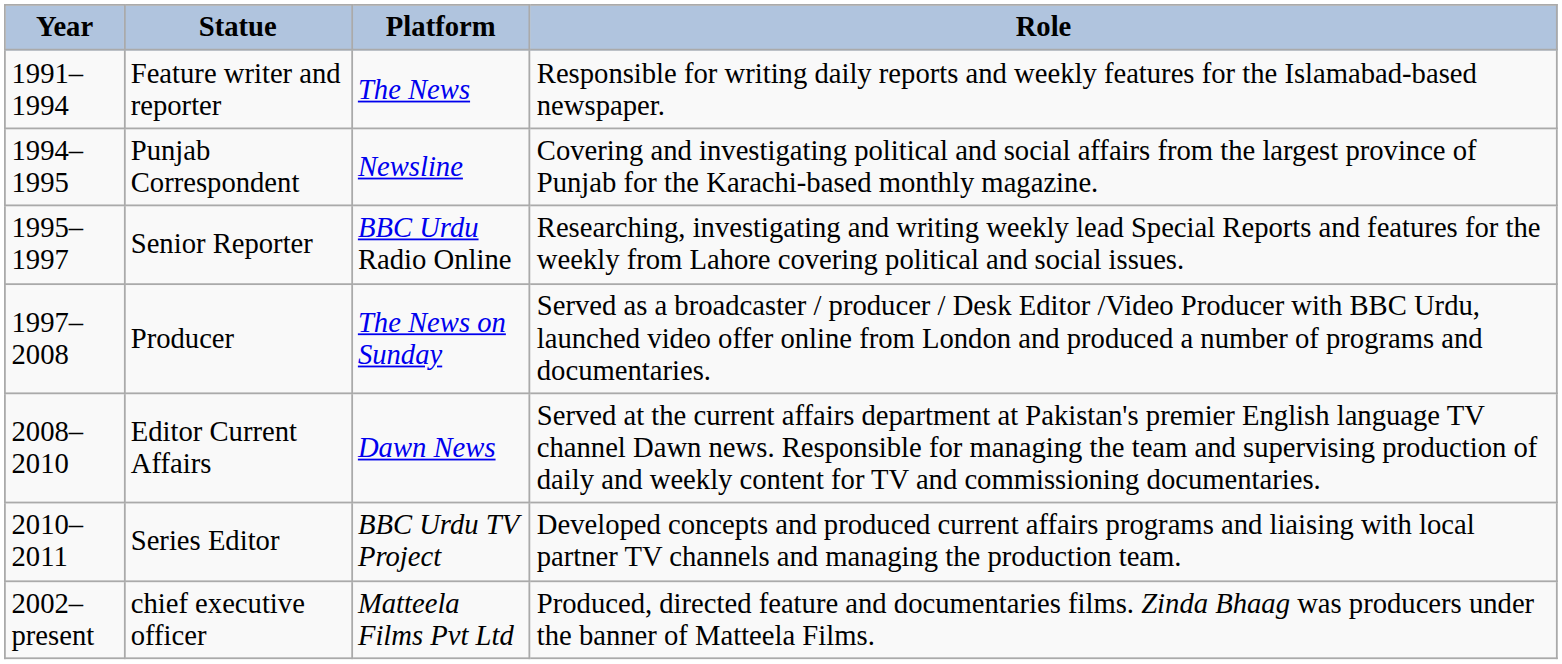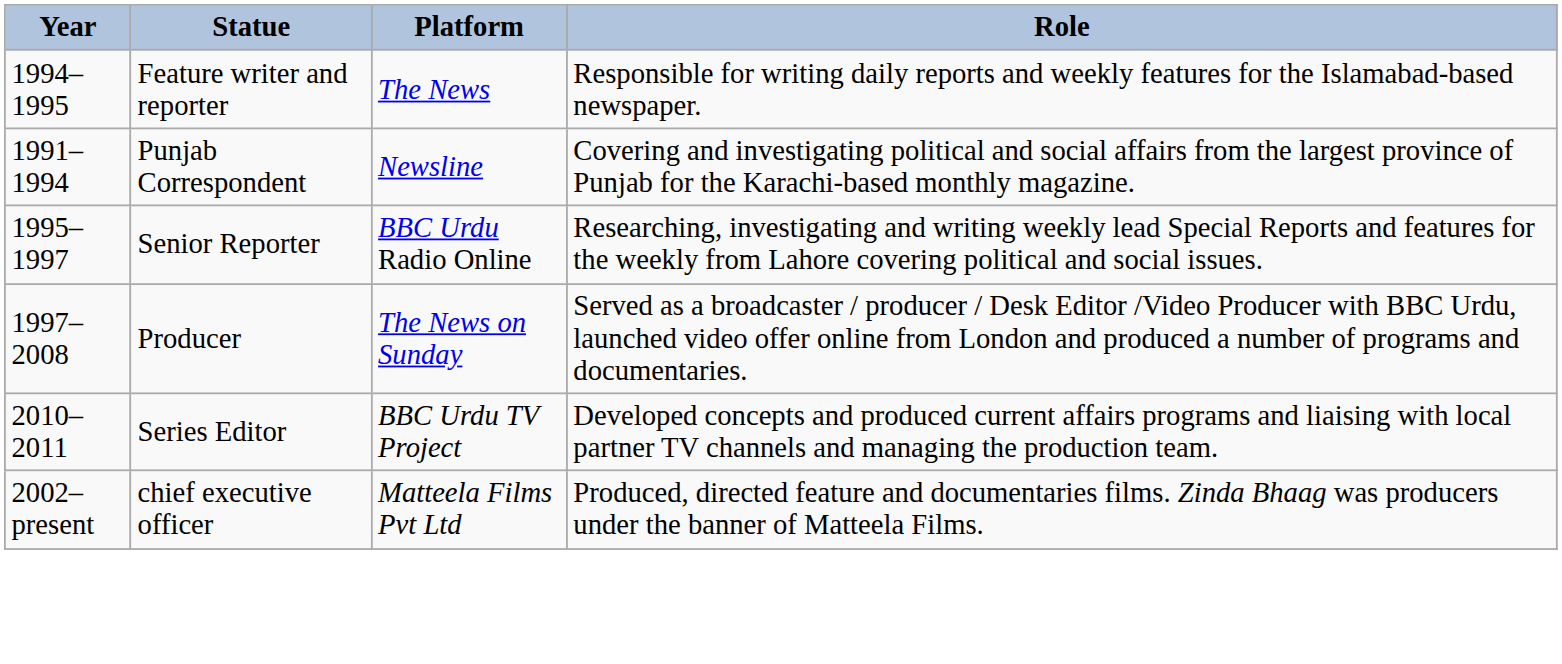Feature writer and reporter | Year: 1991–1994 -> 1994–1995
Punjab Correspondent | Year: 1994–1995 -> 1991–1994
- row: 2008–2010 | Editor Current Affairs | Dawn News | Served at the current affairs department at Pakistan's premier English language TV channel Dawn news. Responsible for managing the team and supervising production of daily and weekly content for TV and commissioning documentaries.
